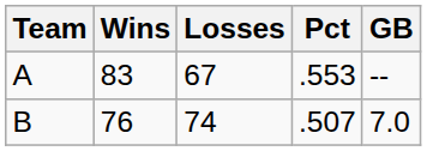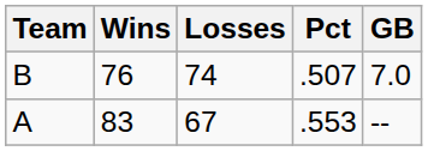rows swapped: A <-> B
